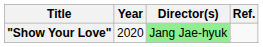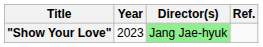"Show Your Love" | Year: 2020 -> 2023
